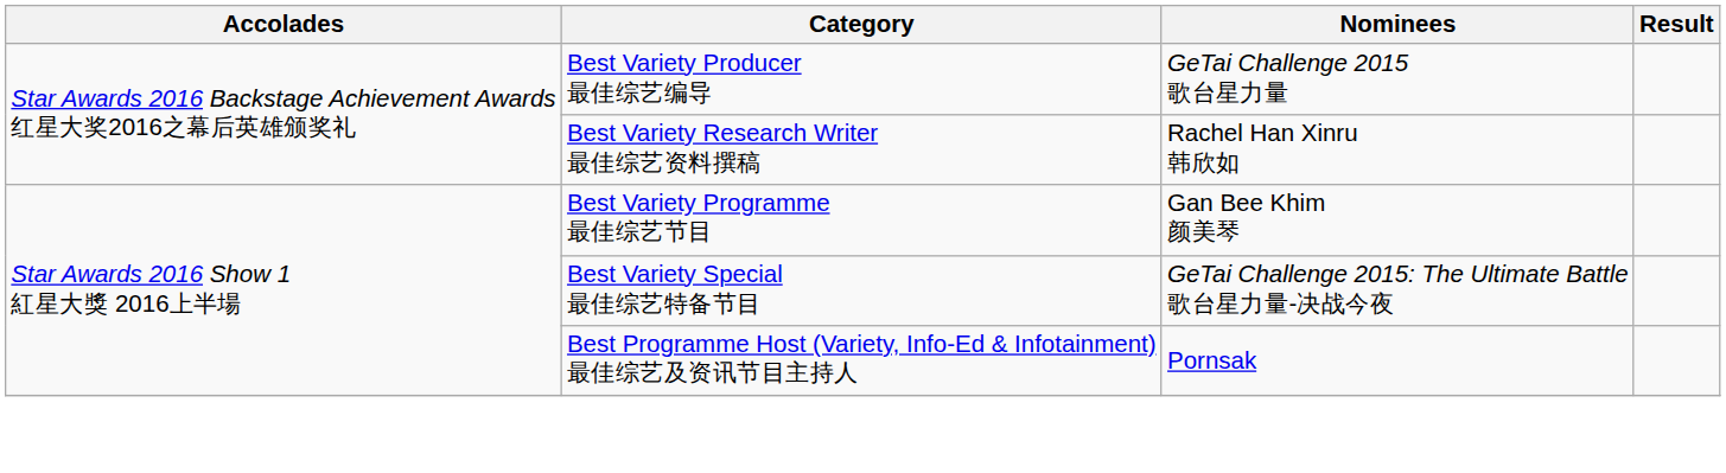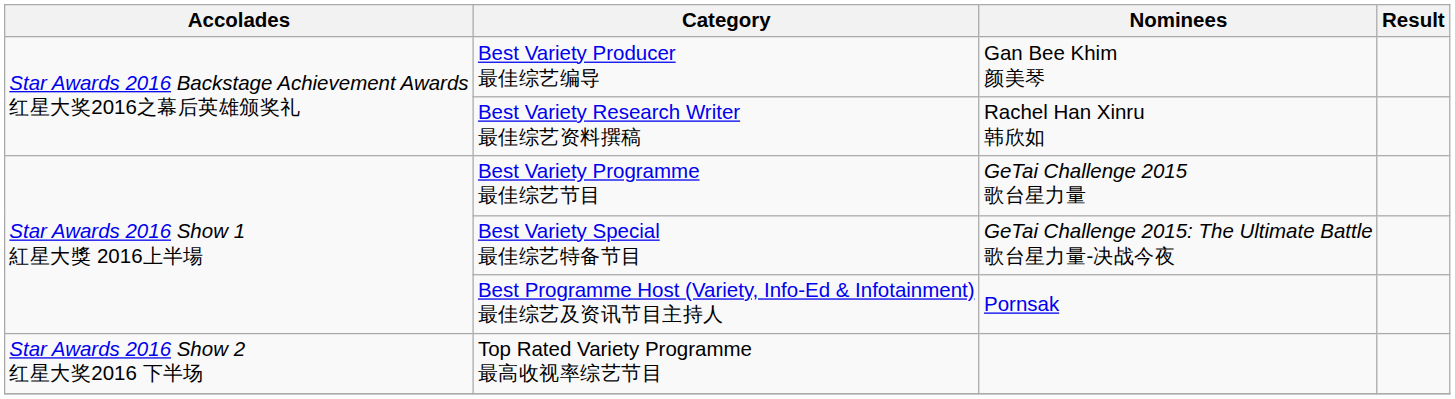Best Variety Producer 最佳综艺编导 | Nominees: GeTai Challenge 2015 歌台星力量 -> Gan Bee Khim 颜美琴
Best Variety Programme 最佳综艺节目 | Nominees: Gan Bee Khim 颜美琴 -> GeTai Challenge 2015 歌台星力量
+ row: Star Awards 2016 Show 2 红星大奖2016 下半场 | Top Rated Variety Programme 最高收视率综艺节目
